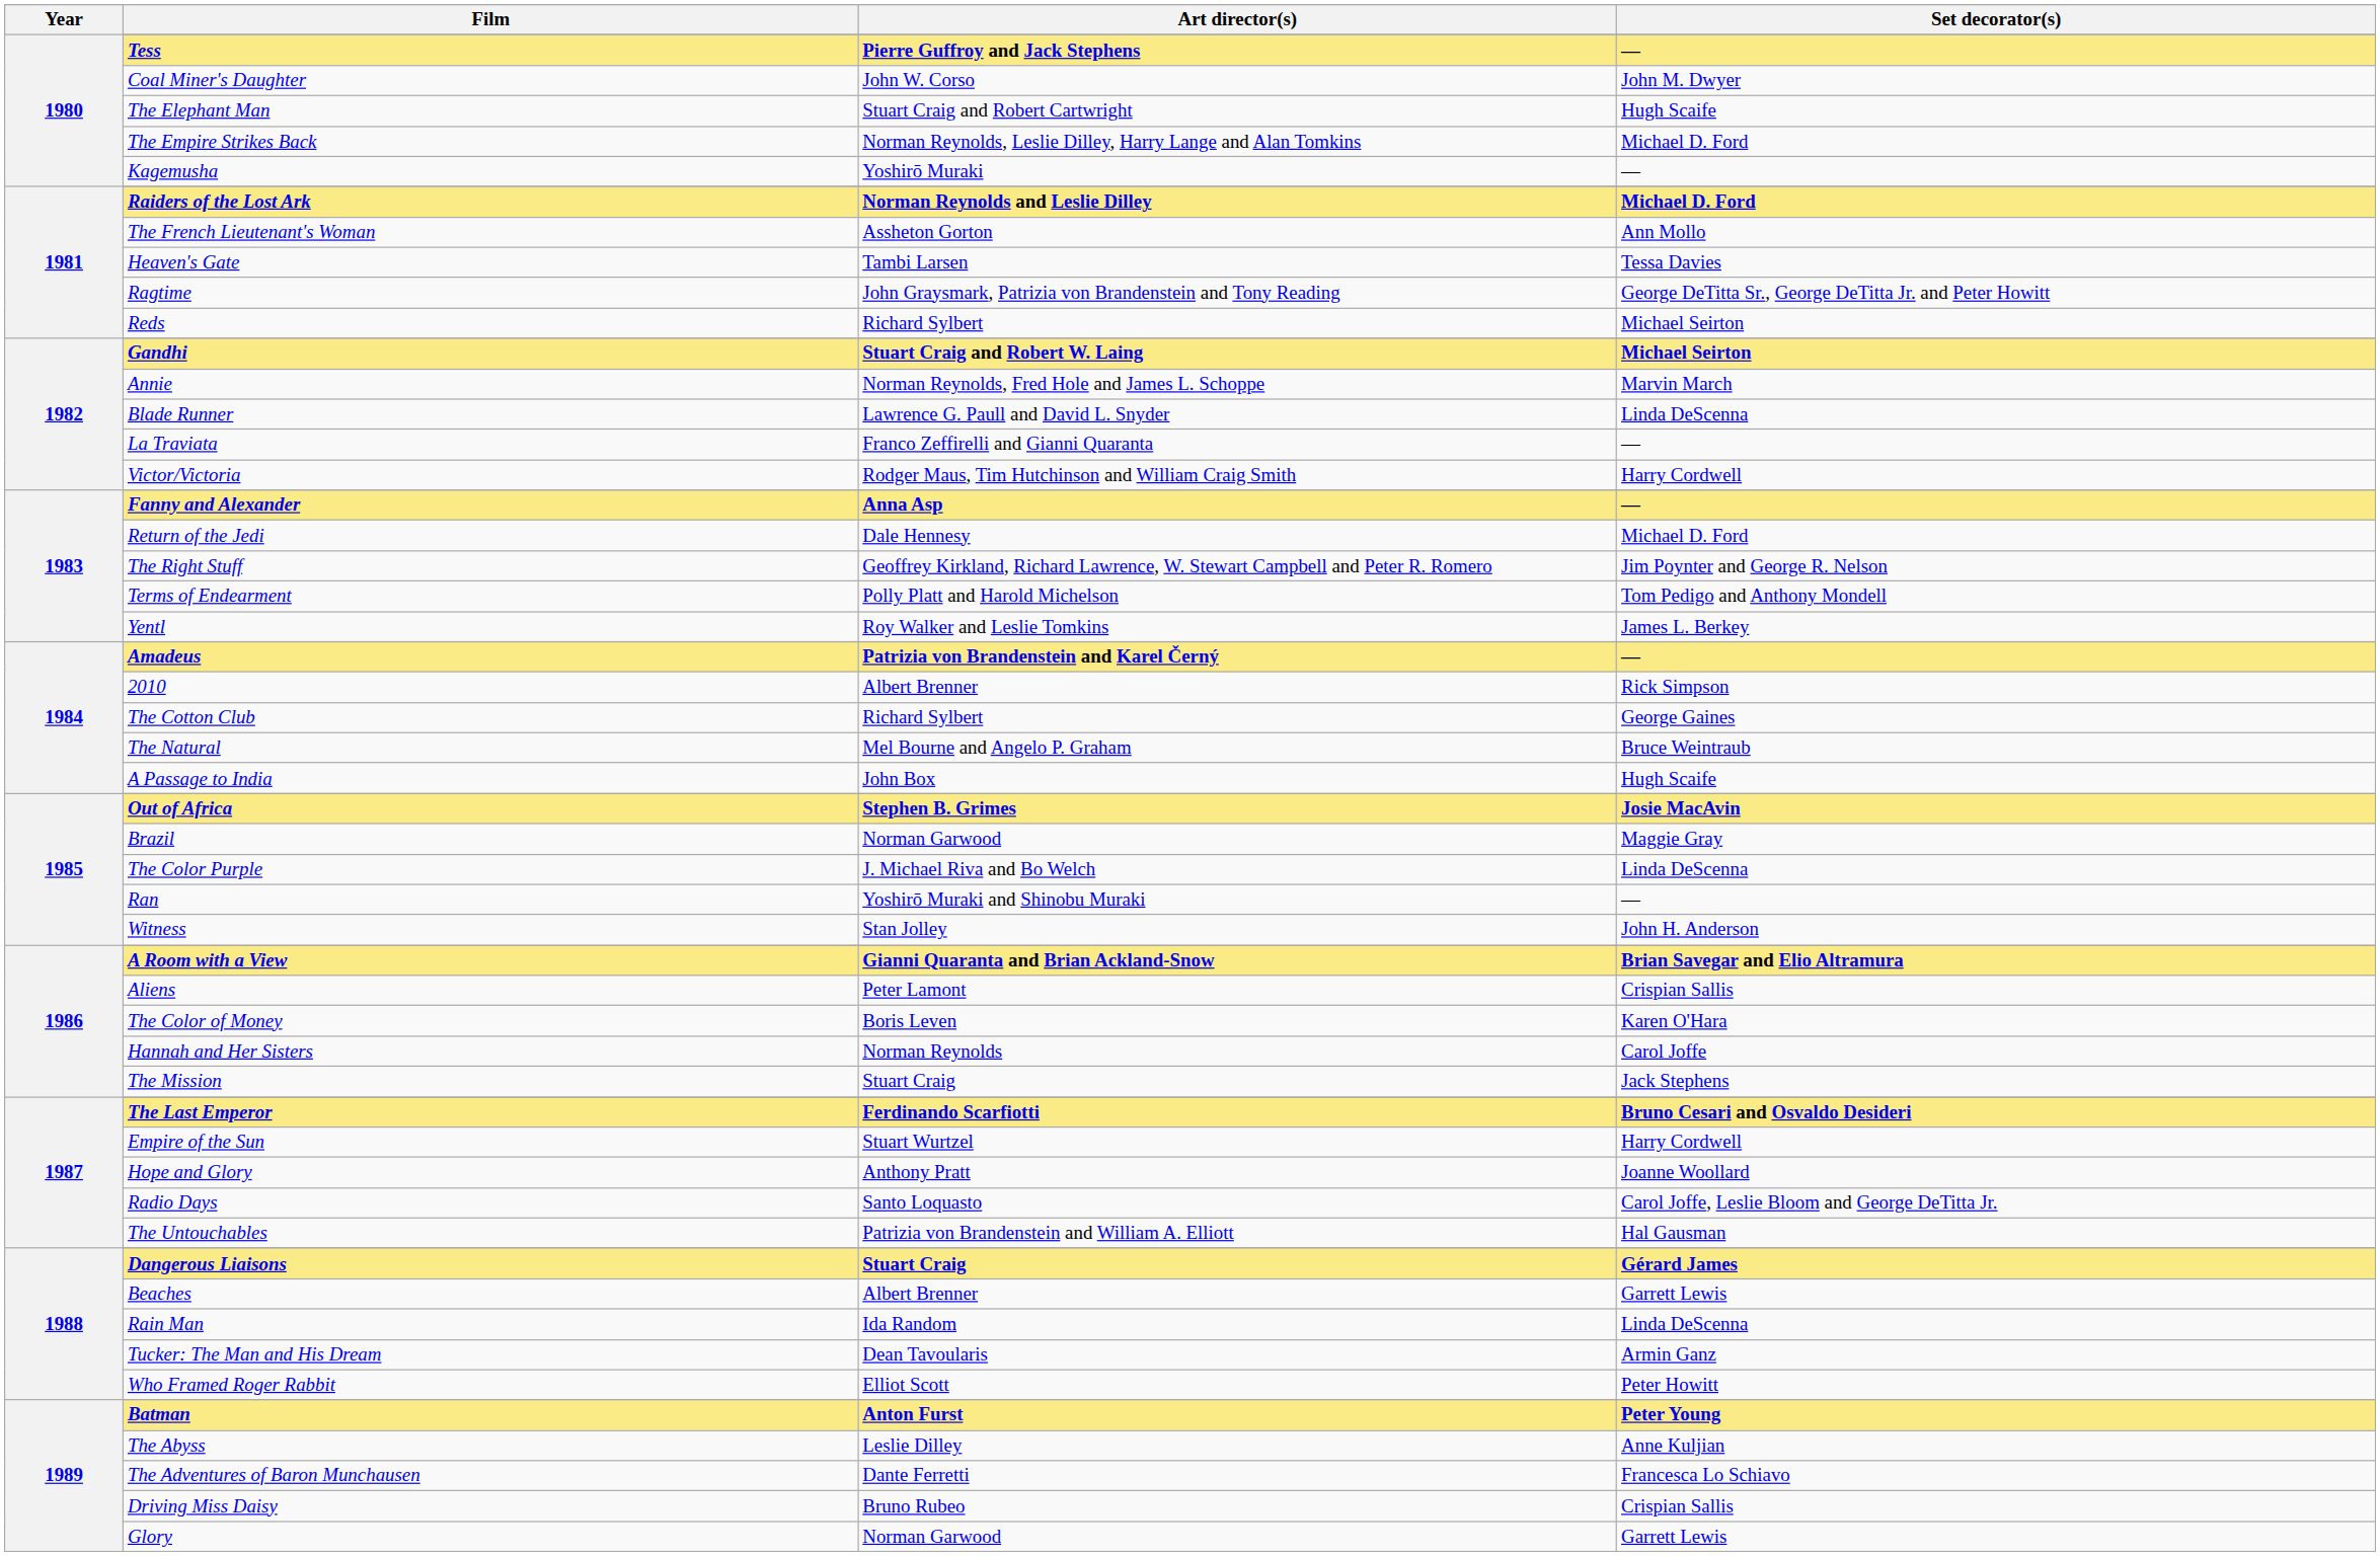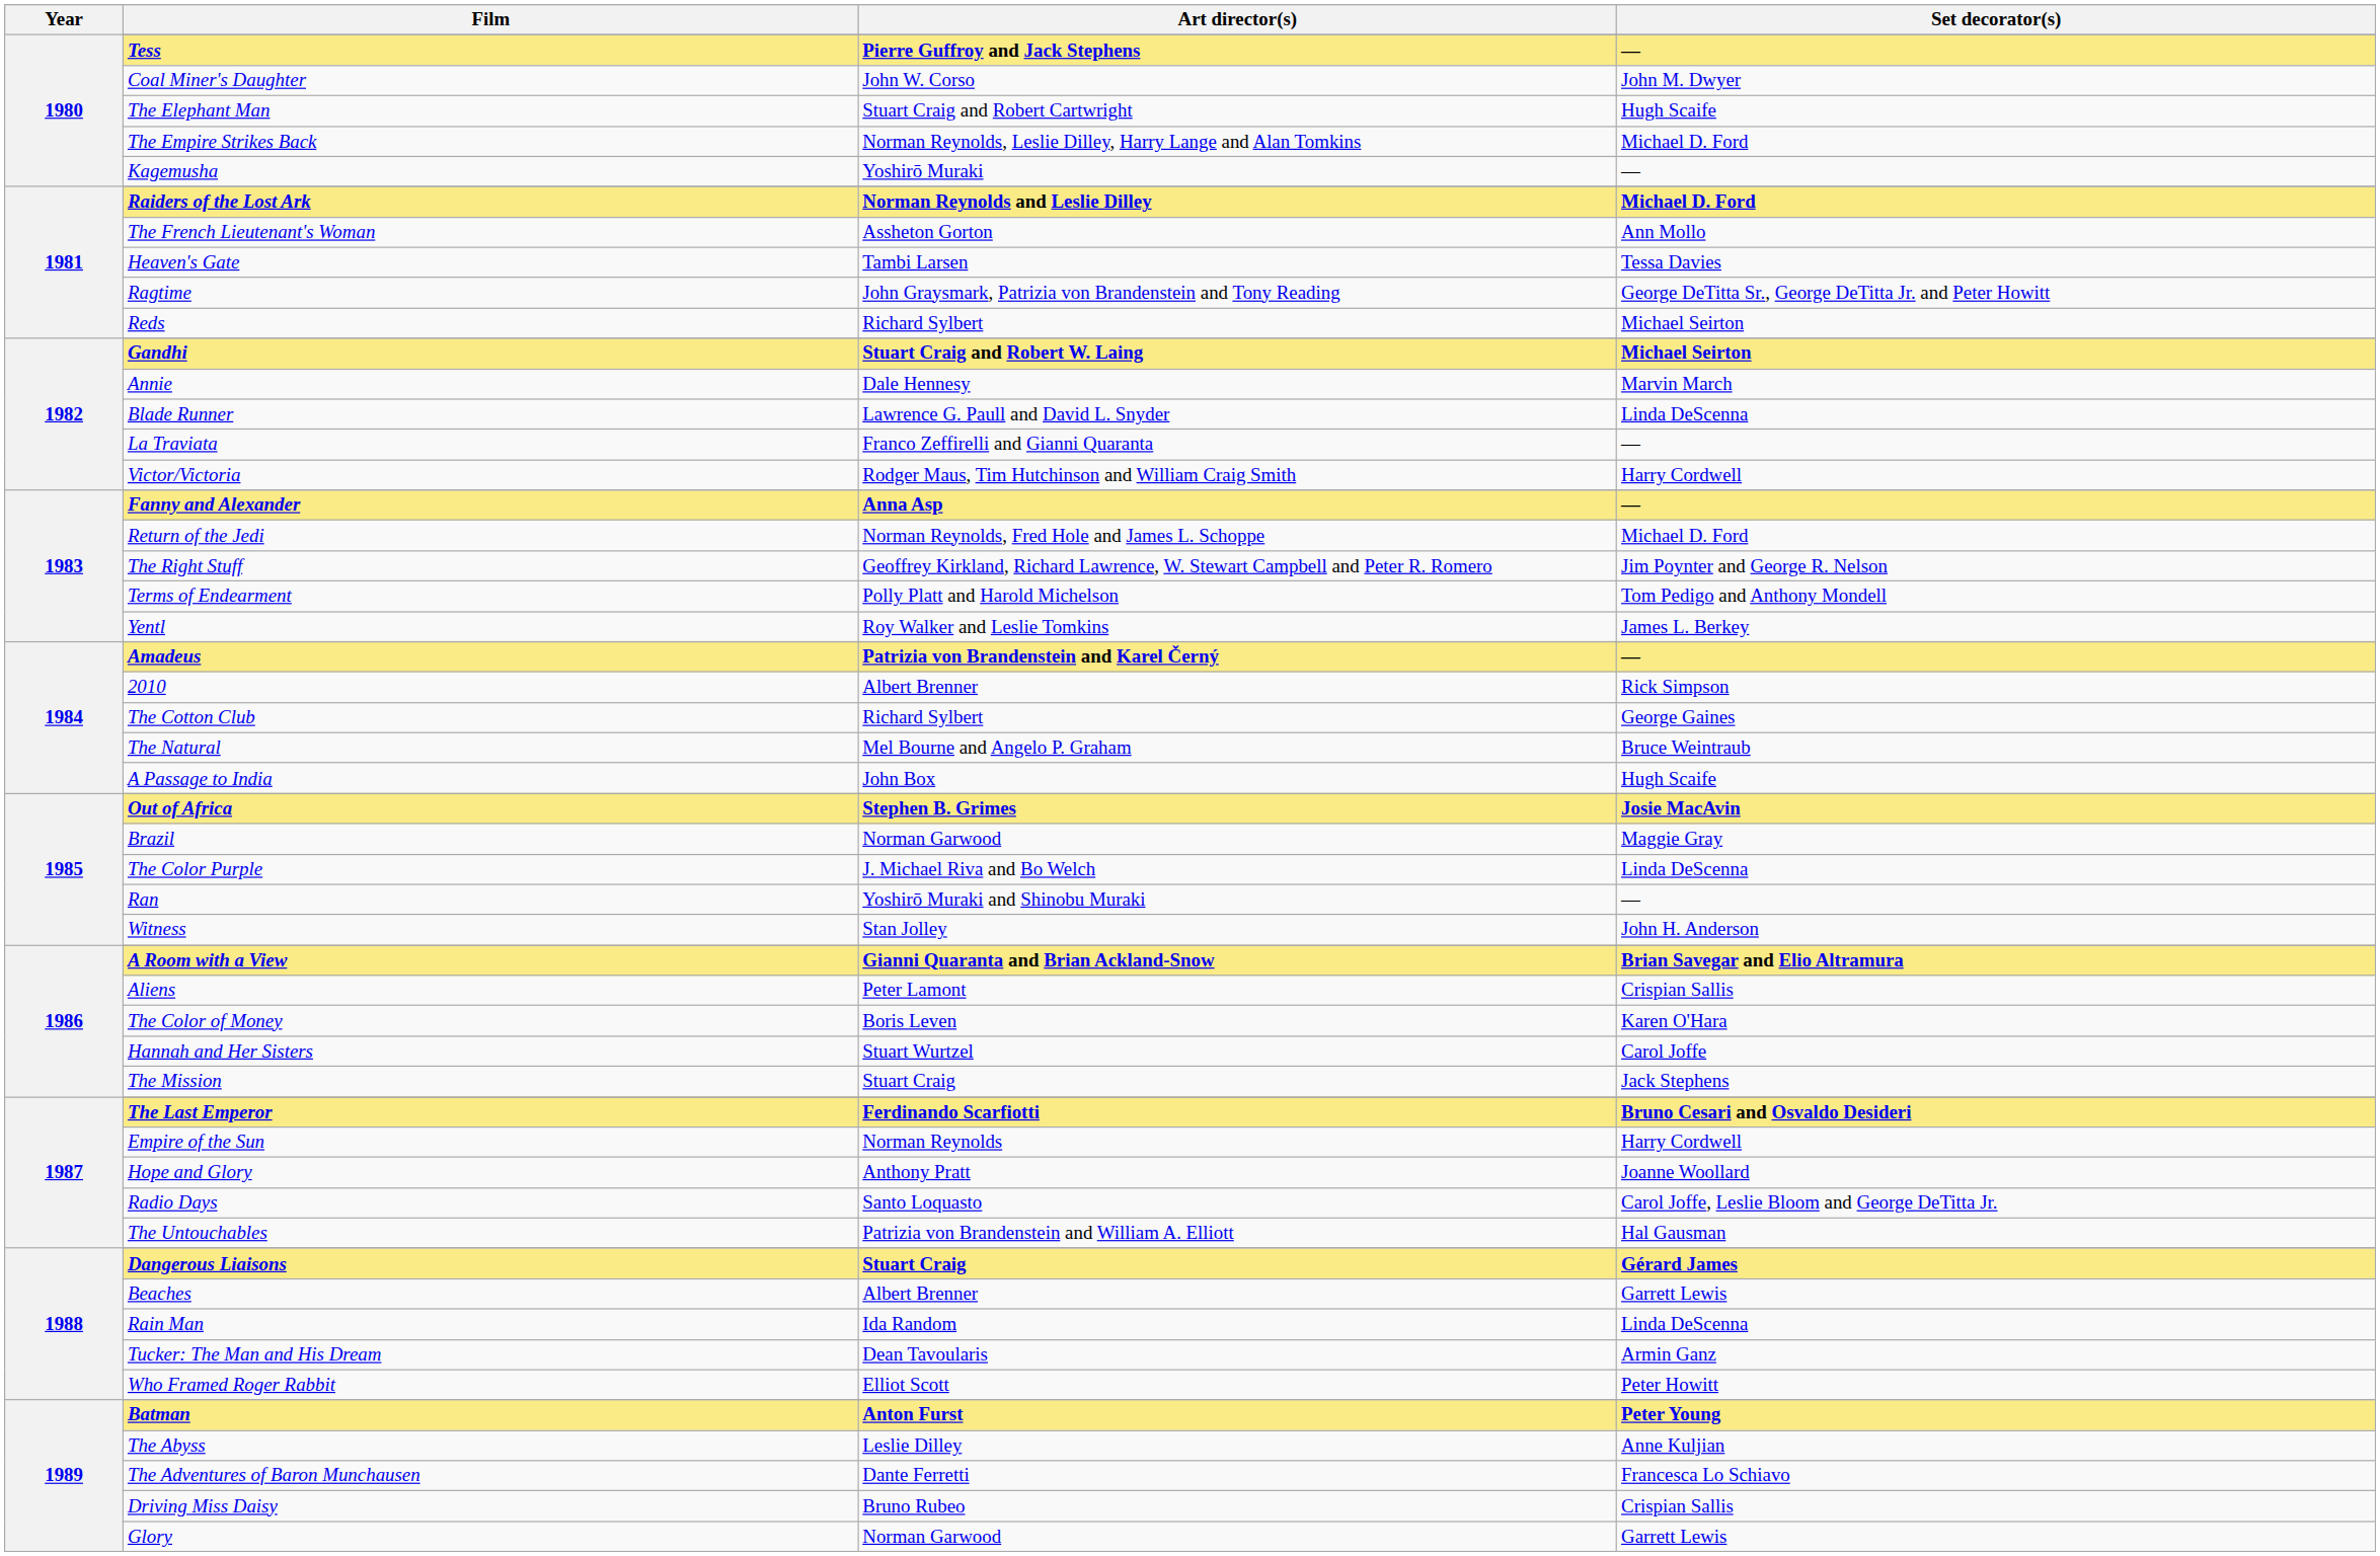Annie | Art director(s): Norman Reynolds, Fred Hole and James L. Schoppe -> Dale Hennesy
Return of the Jedi | Art director(s): Dale Hennesy -> Norman Reynolds, Fred Hole and James L. Schoppe
Hannah and Her Sisters | Art director(s): Norman Reynolds -> Stuart Wurtzel
Empire of the Sun | Art director(s): Stuart Wurtzel -> Norman Reynolds
